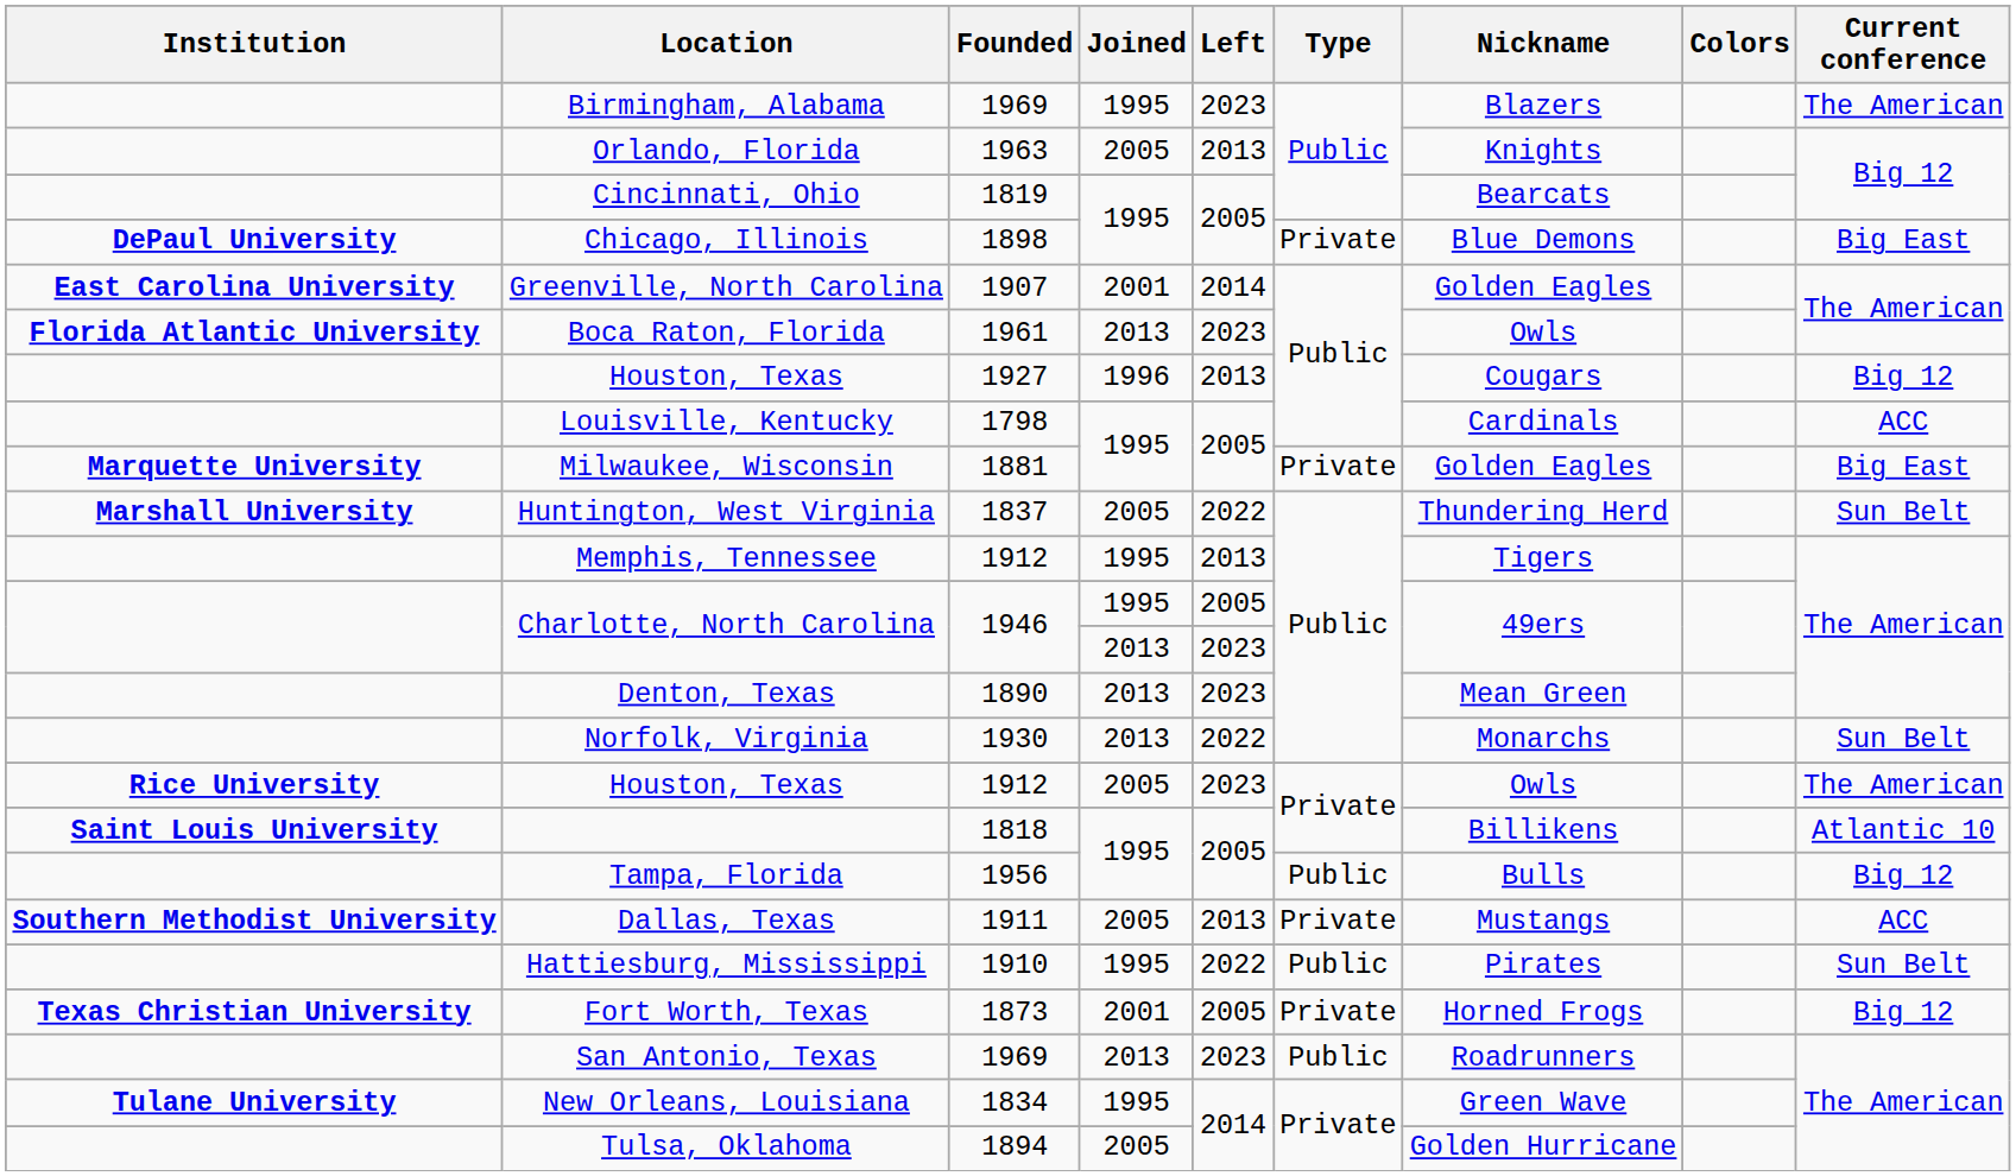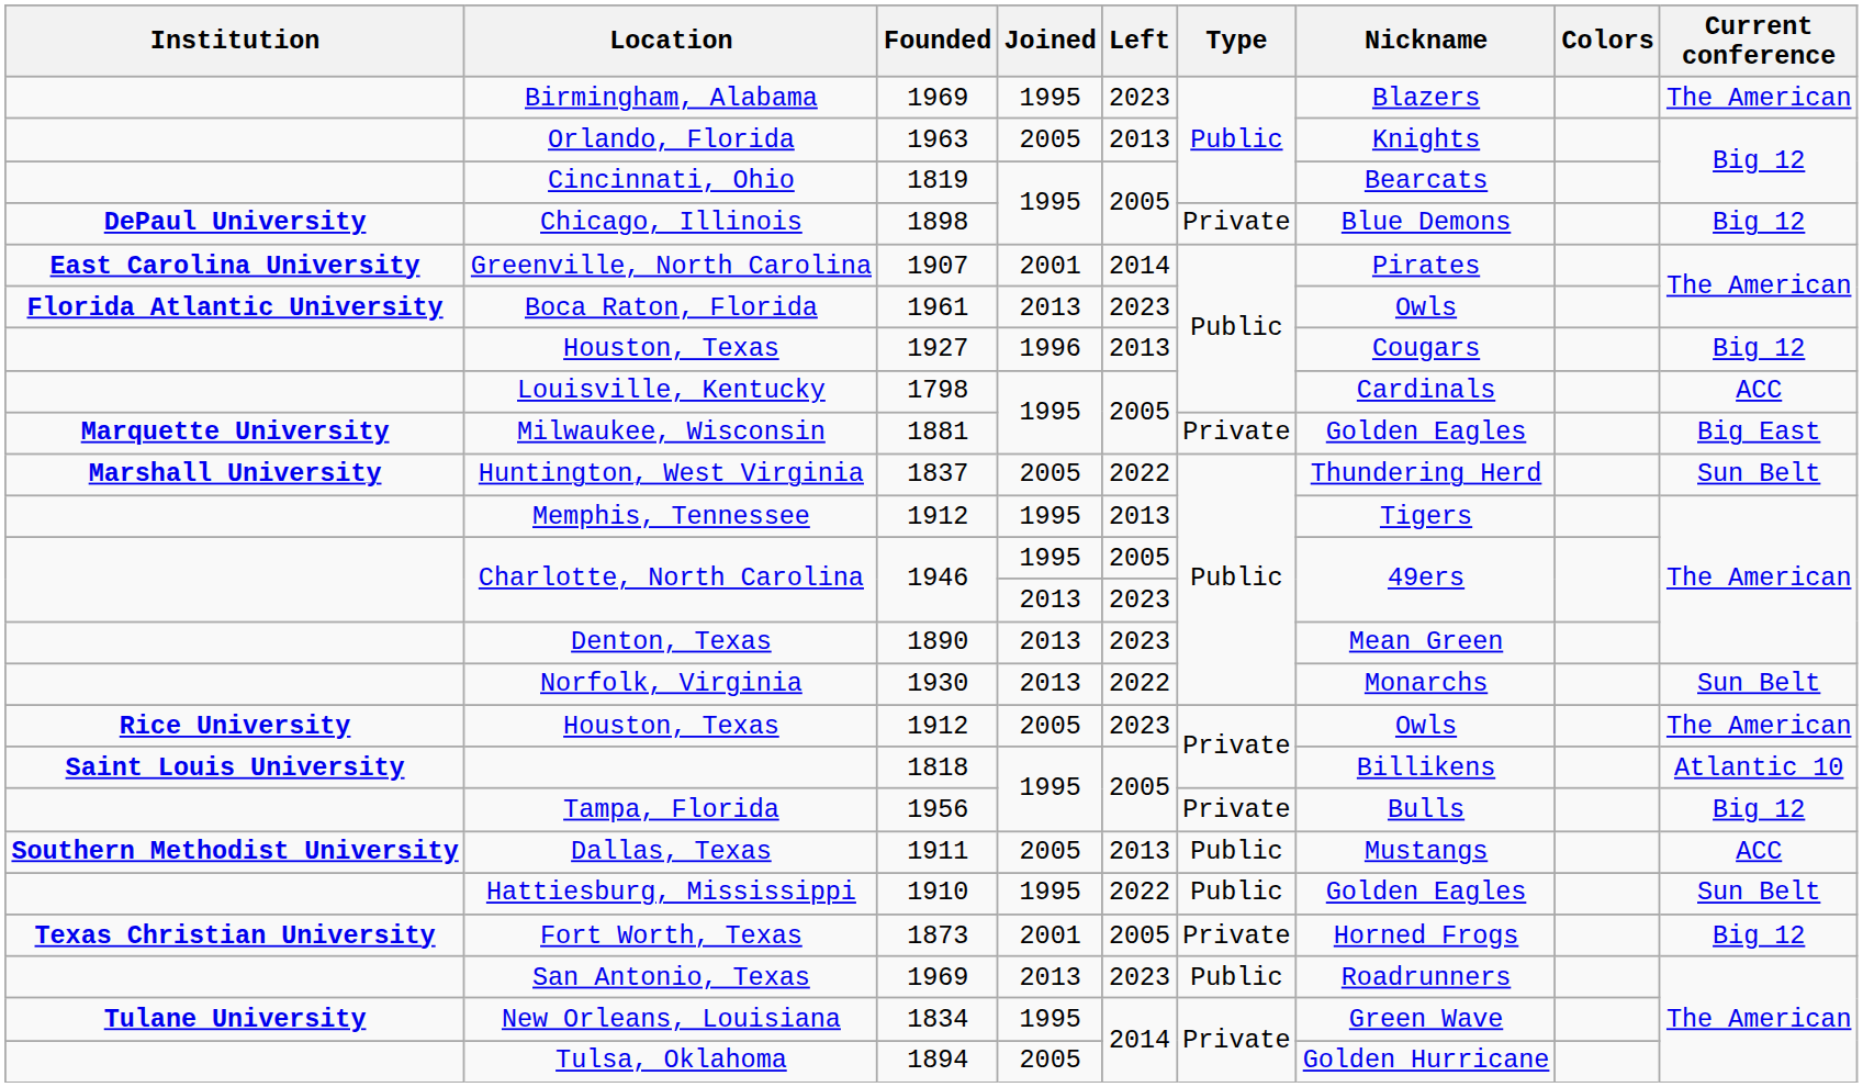Chicago, Illinois | Current conference: Big East -> Big 12
Greenville, North Carolina | Nickname: Golden Eagles -> Pirates
Tampa, Florida | Type: Public -> Private
Dallas, Texas | Type: Private -> Public
Hattiesburg, Mississippi | Nickname: Pirates -> Golden Eagles
